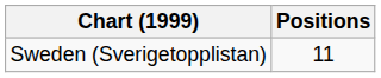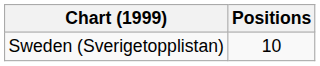Sweden (Sverigetopplistan) | Positions: 11 -> 10
